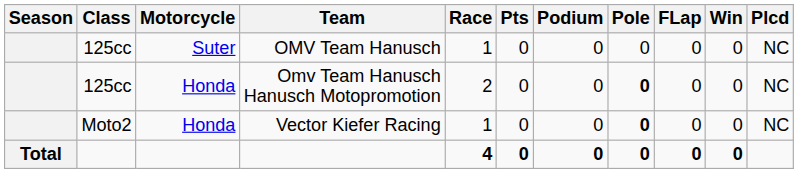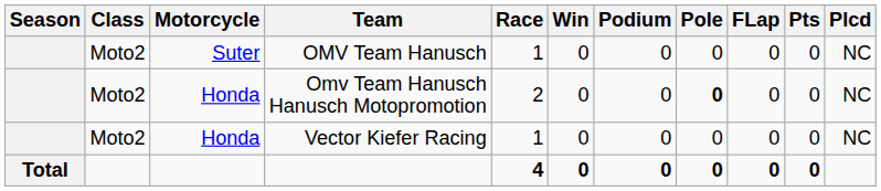columns swapped: Win <-> Pts
OMV Team Hanusch | Class: 125cc -> Moto2
Omv Team Hanusch Hanusch Motopromotion | Class: 125cc -> Moto2
Vector Kiefer Racing | Pole: bold -> normal
